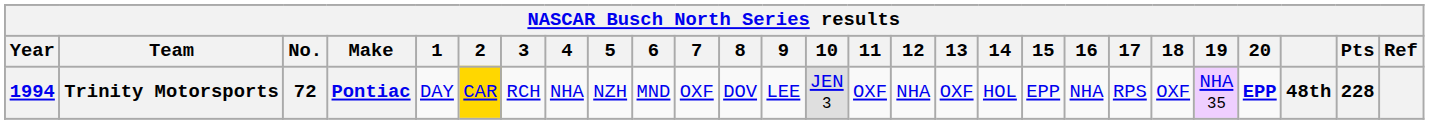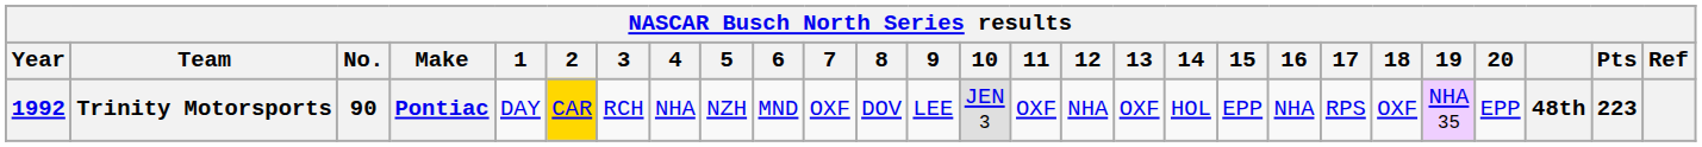Trinity Motorsports | Year: 1994 -> 1992
Trinity Motorsports | No.: 72 -> 90
Trinity Motorsports | 20: bold -> normal
Trinity Motorsports | Pts: 228 -> 223
